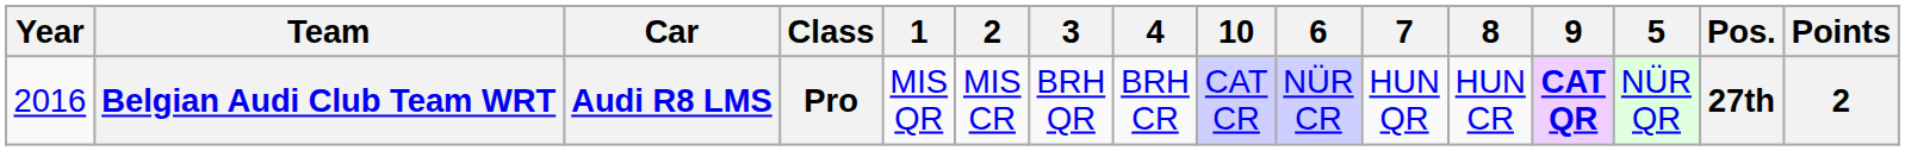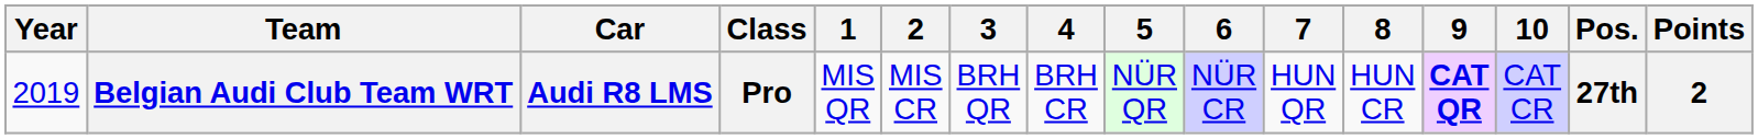columns swapped: 5 <-> 10
Belgian Audi Club Team WRT | Year: 2016 -> 2019
